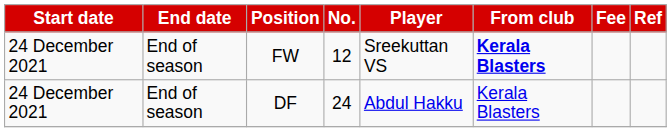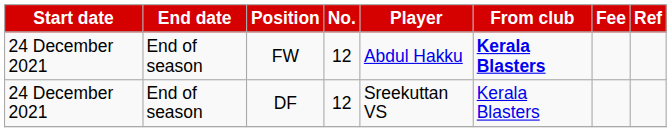FW | Player: Sreekuttan VS -> Abdul Hakku
DF | No.: 24 -> 12
DF | Player: Abdul Hakku -> Sreekuttan VS
